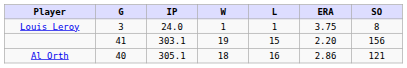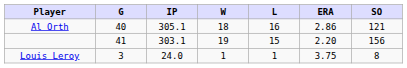rows swapped: Al Orth <-> Louis Leroy
